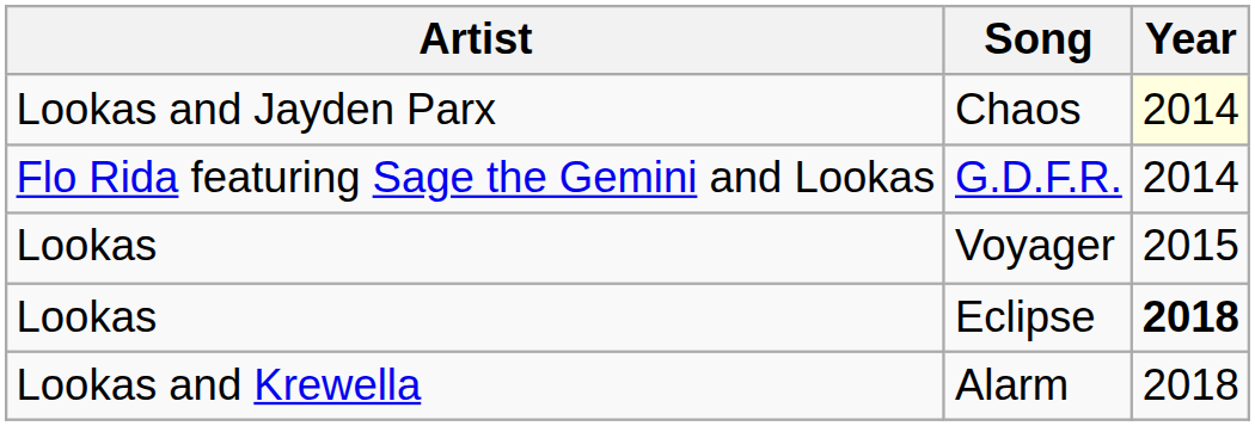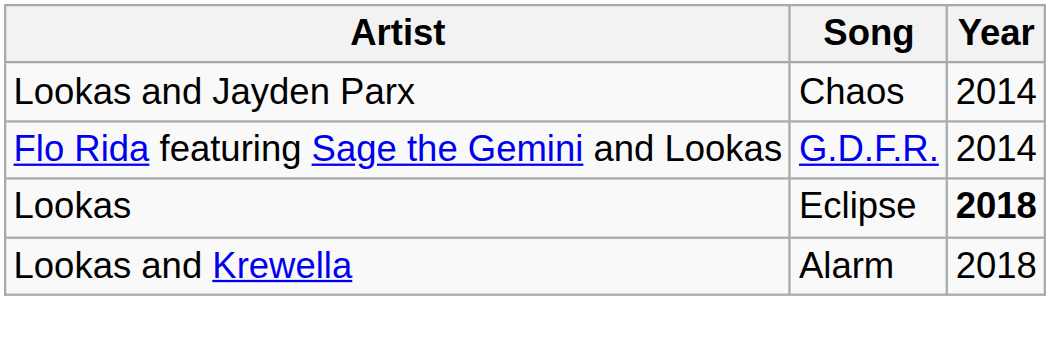Chaos | Year: lightyellow background -> no background
- row: Lookas | Voyager | 2015
